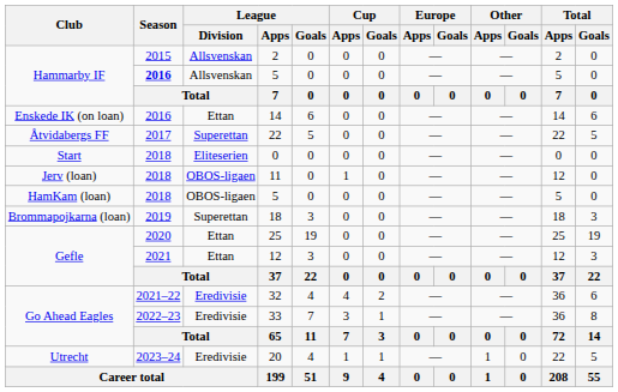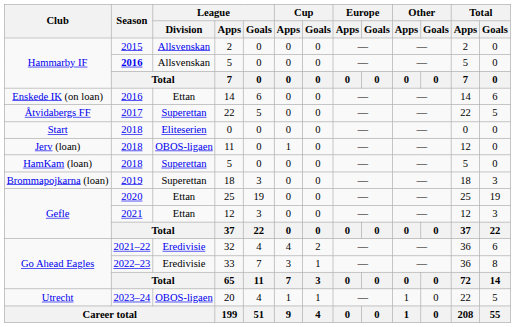HamKam (loan) / 5 | League / Division: OBOS-ligaen -> Superettan
20 | League / Division: Eredivisie -> OBOS-ligaen
